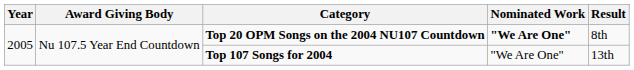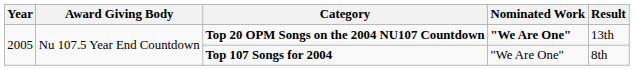Top 20 OPM Songs on the 2004 NU107 Countdown | Result: 8th -> 13th
Top 107 Songs for 2004 | Result: 13th -> 8th
